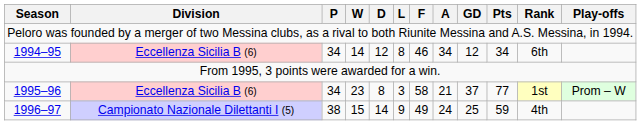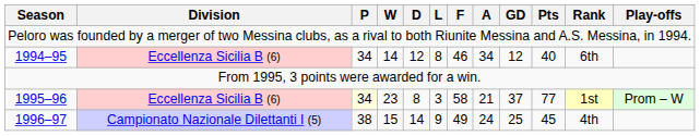1994–95 | Pts: 34 -> 40
1995–96 | P: no background -> lightyellow background
1996–97 | Pts: 59 -> 45
